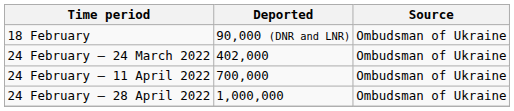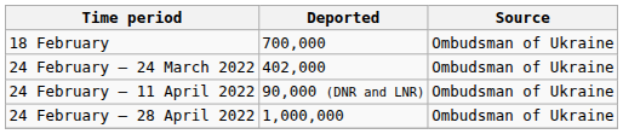18 February | Deported: 90,000 (DNR and LNR) -> 700,000
24 February – 11 April 2022 | Deported: 700,000 -> 90,000 (DNR and LNR)
